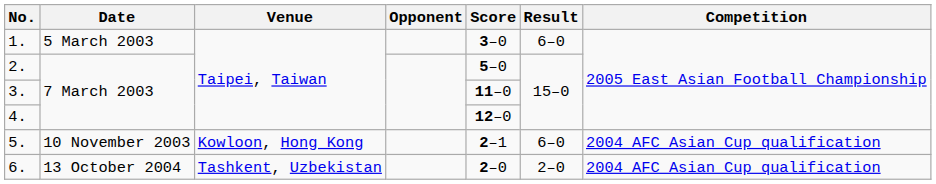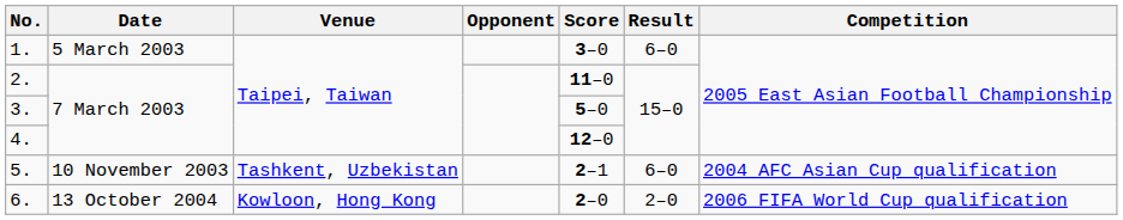2. | Score: 5–0 -> 11–0
3. | Score: 11–0 -> 5–0
5. | Venue: Kowloon, Hong Kong -> Tashkent, Uzbekistan
6. | Venue: Tashkent, Uzbekistan -> Kowloon, Hong Kong
6. | Competition: 2004 AFC Asian Cup qualification -> 2006 FIFA World Cup qualification
